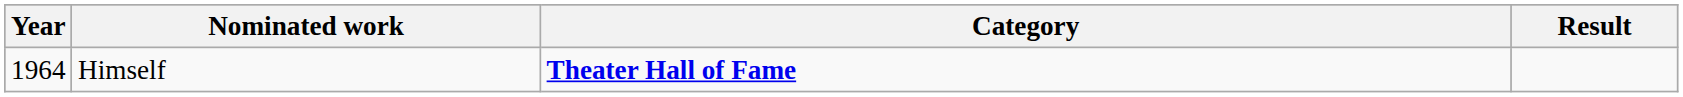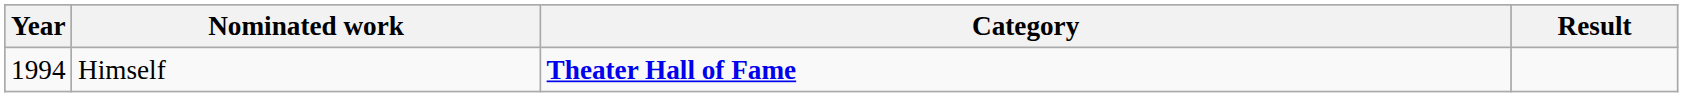Himself | Year: 1964 -> 1994
